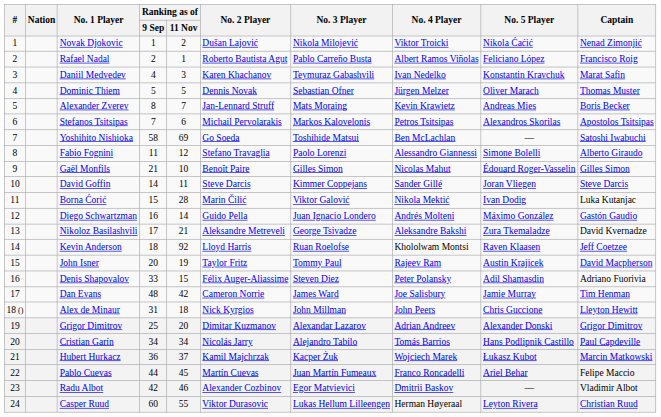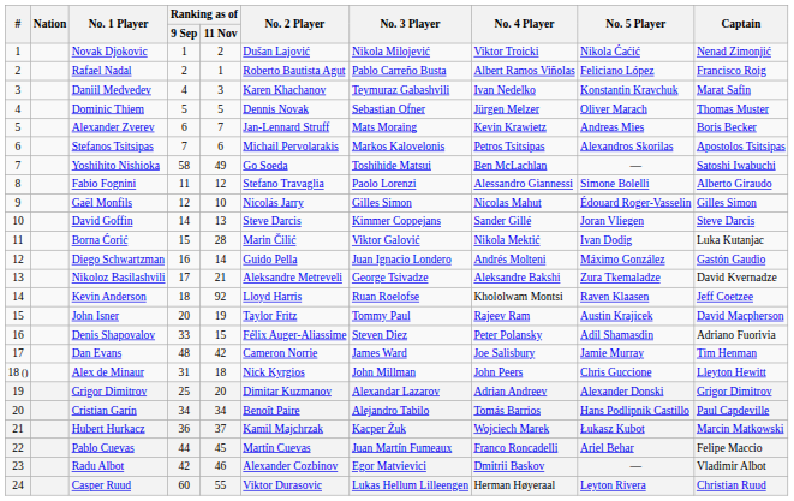Alexander Zverev | Ranking as of / 9 Sep: 8 -> 6
Yoshihito Nishioka | Ranking as of / 11 Nov: 69 -> 49
Gaël Monfils | Ranking as of / 9 Sep: 21 -> 12
Gaël Monfils | No. 2 Player: Benoît Paire -> Nicolás Jarry
David Goffin | Ranking as of / 11 Nov: 11 -> 13
Cristian Garín | No. 2 Player: Nicolás Jarry -> Benoît Paire
